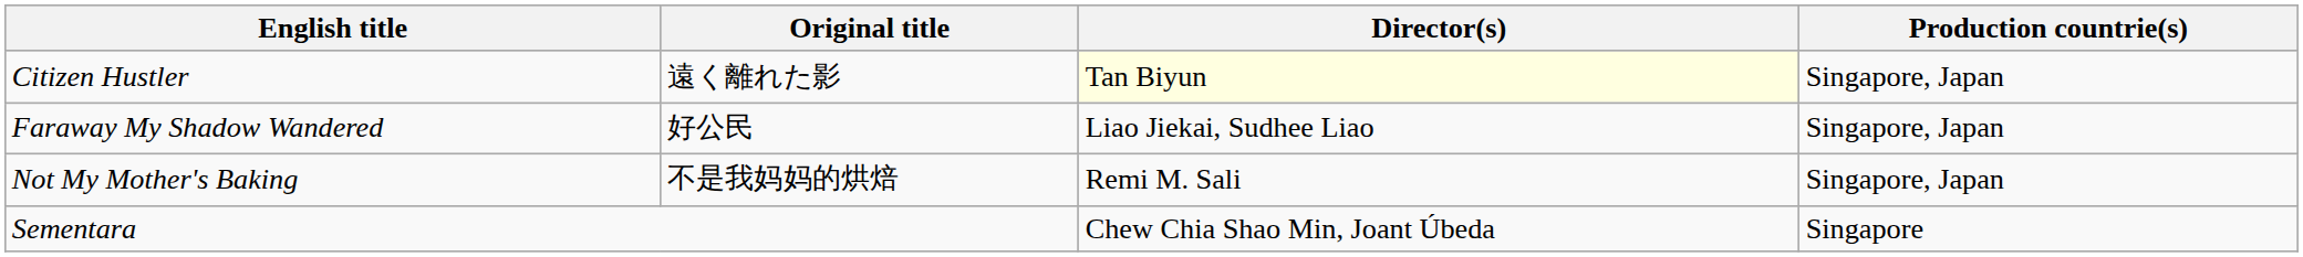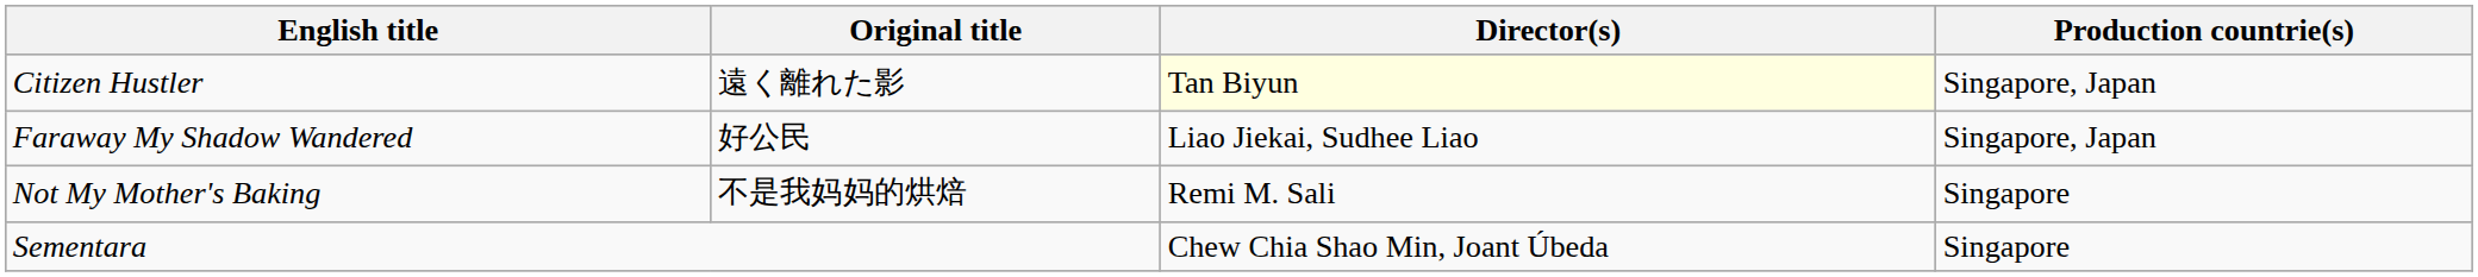Not My Mother's Baking | Production countrie(s): Singapore, Japan -> Singapore
